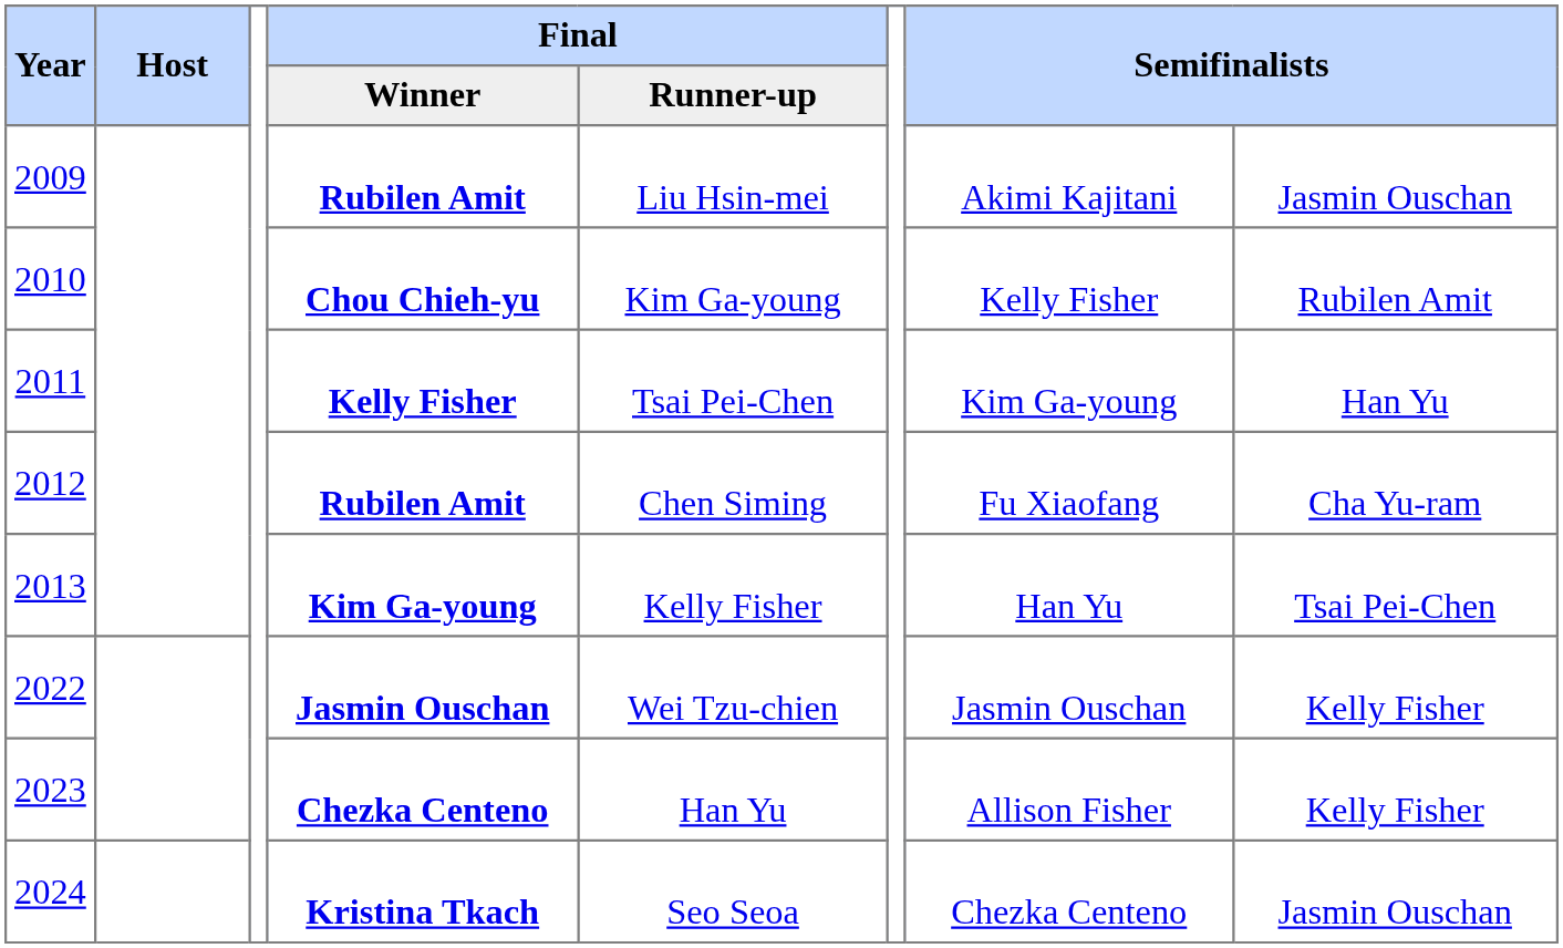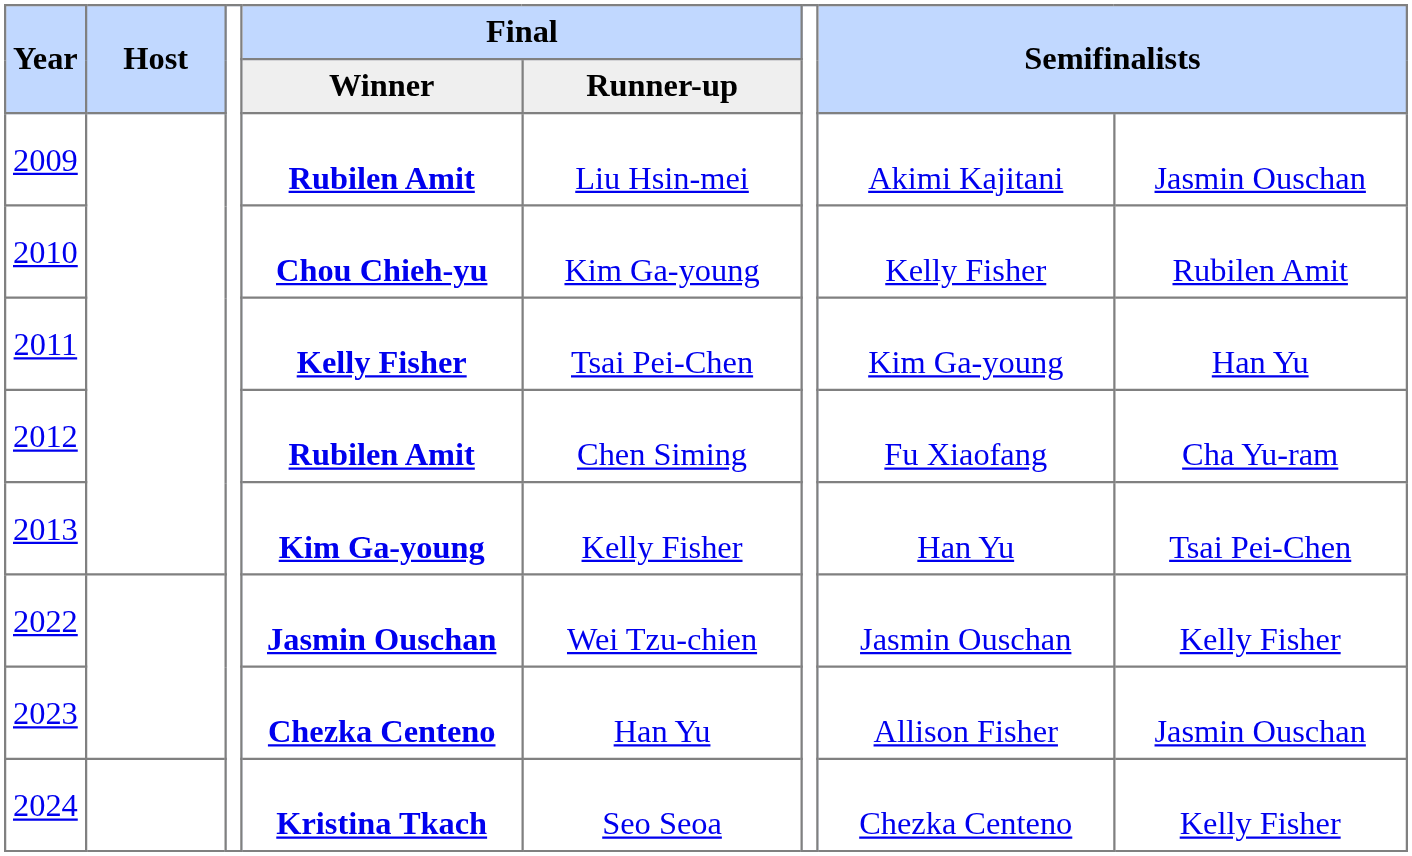2023 | column 8: Kelly Fisher -> Jasmin Ouschan
2024 | column 8: Jasmin Ouschan -> Kelly Fisher
